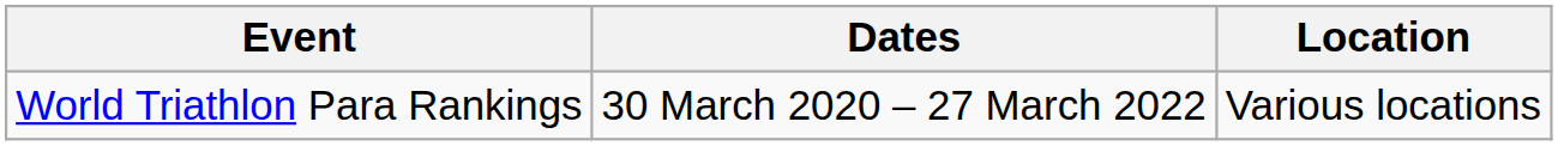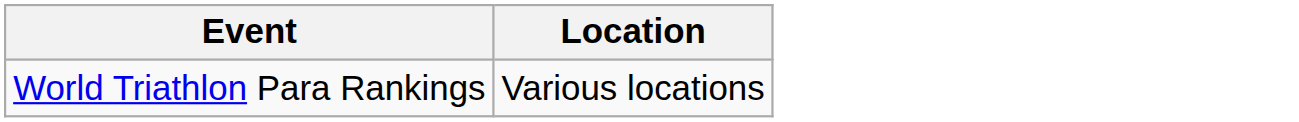- column: Dates | 30 March 2020 – 27 March 2022
